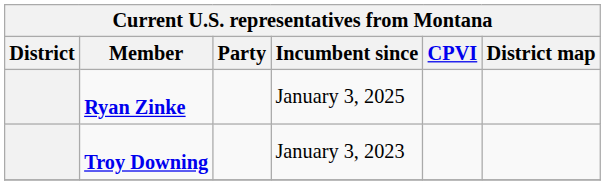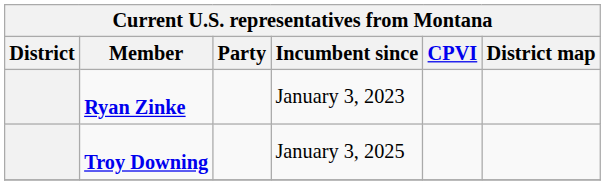Ryan Zinke | Incumbent since: January 3, 2025 -> January 3, 2023
Troy Downing | Incumbent since: January 3, 2023 -> January 3, 2025
